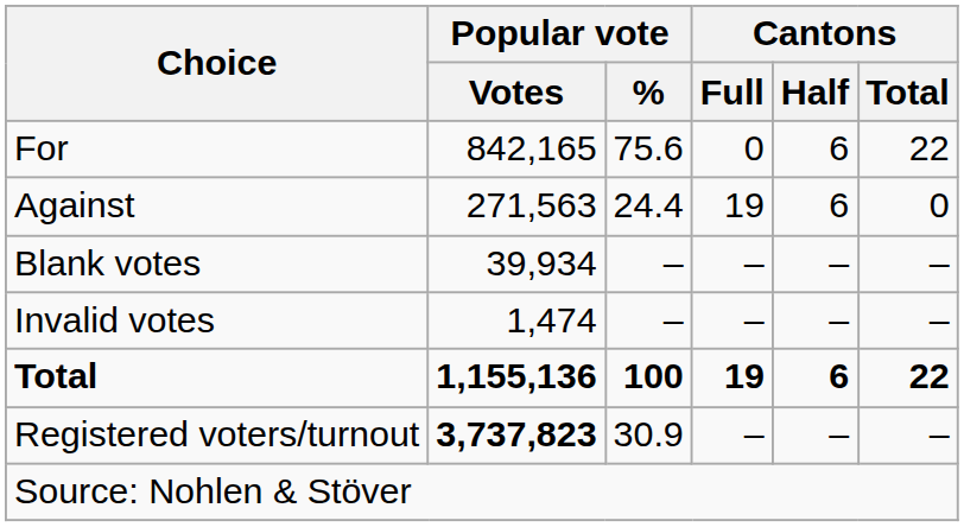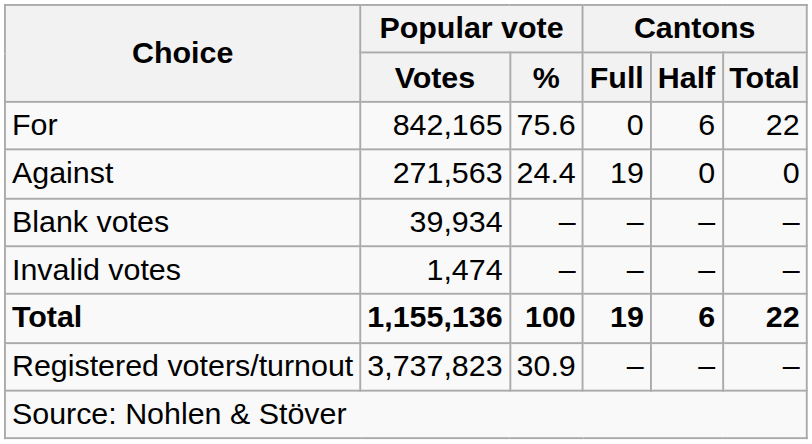Against | Cantons / Half: 6 -> 0
Registered voters/turnout | Popular vote / Votes: bold -> normal
